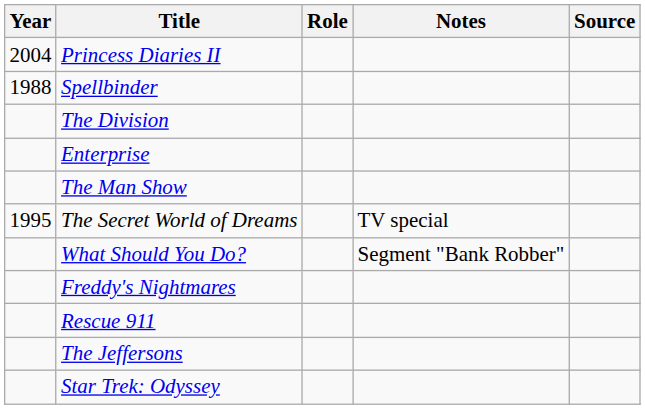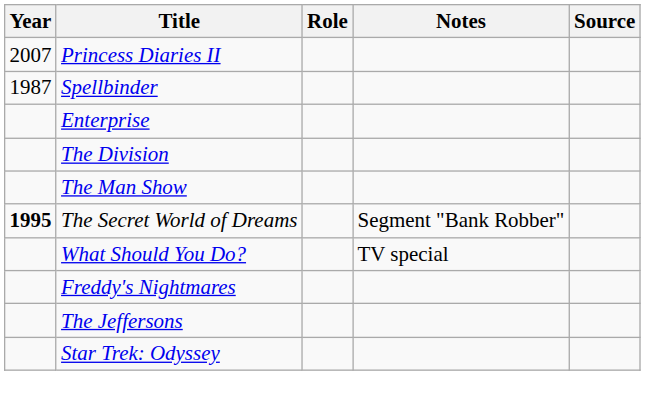Princess Diaries II | Year: 2004 -> 2007
Spellbinder | Year: 1988 -> 1987
rows swapped: Enterprise <-> The Division
The Secret World of Dreams | Year: normal -> bold
The Secret World of Dreams | Notes: TV special -> Segment "Bank Robber"
What Should You Do? | Notes: Segment "Bank Robber" -> TV special
- row: Rescue 911
